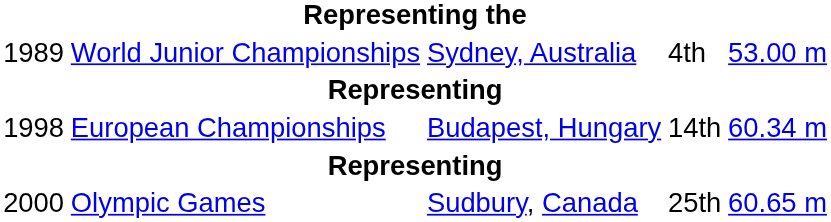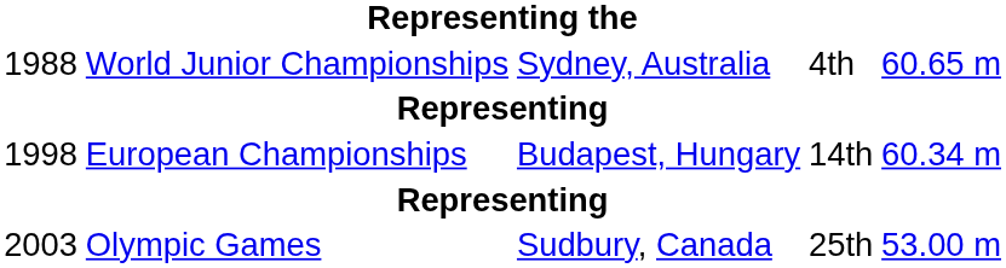World Junior Championships | column 1: 1989 -> 1988
World Junior Championships | column 5: 53.00 m -> 60.65 m
Olympic Games | column 1: 2000 -> 2003
Olympic Games | column 5: 60.65 m -> 53.00 m
